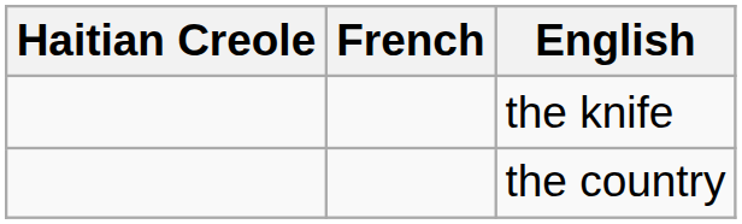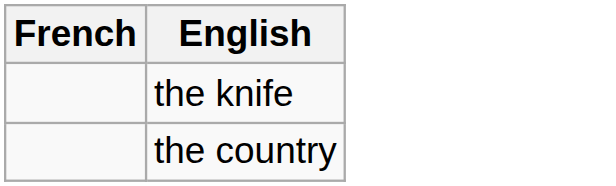- column: Haitian Creole
